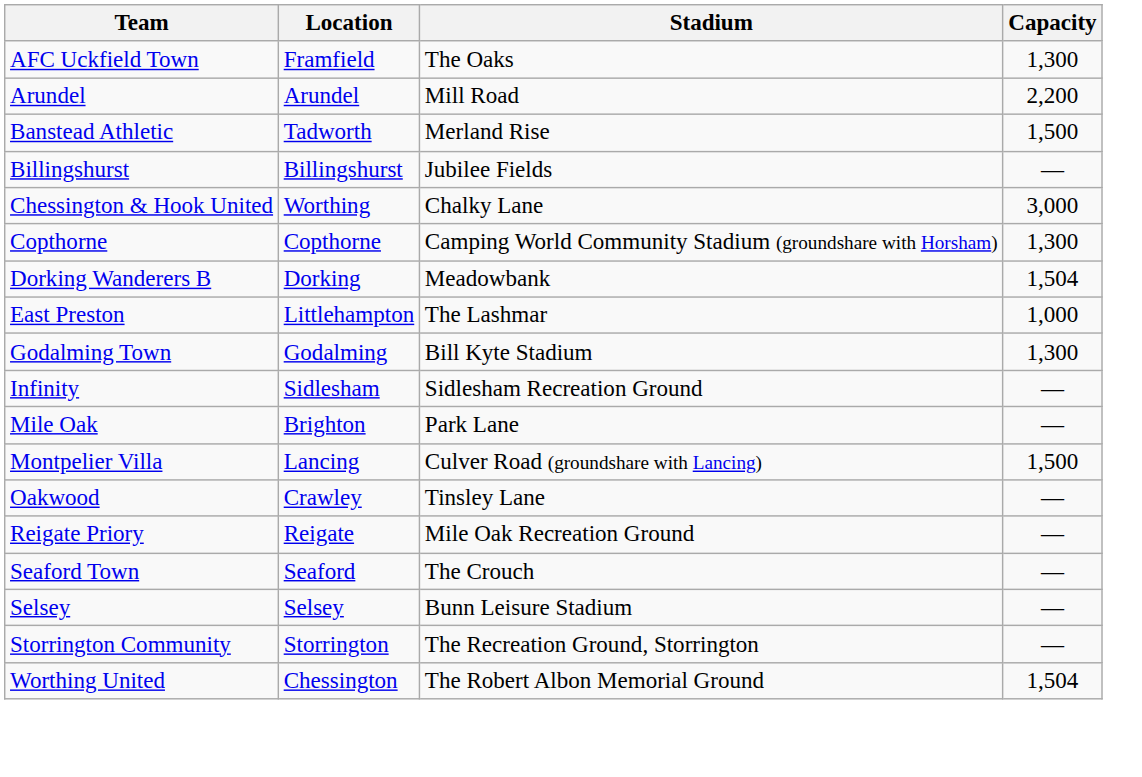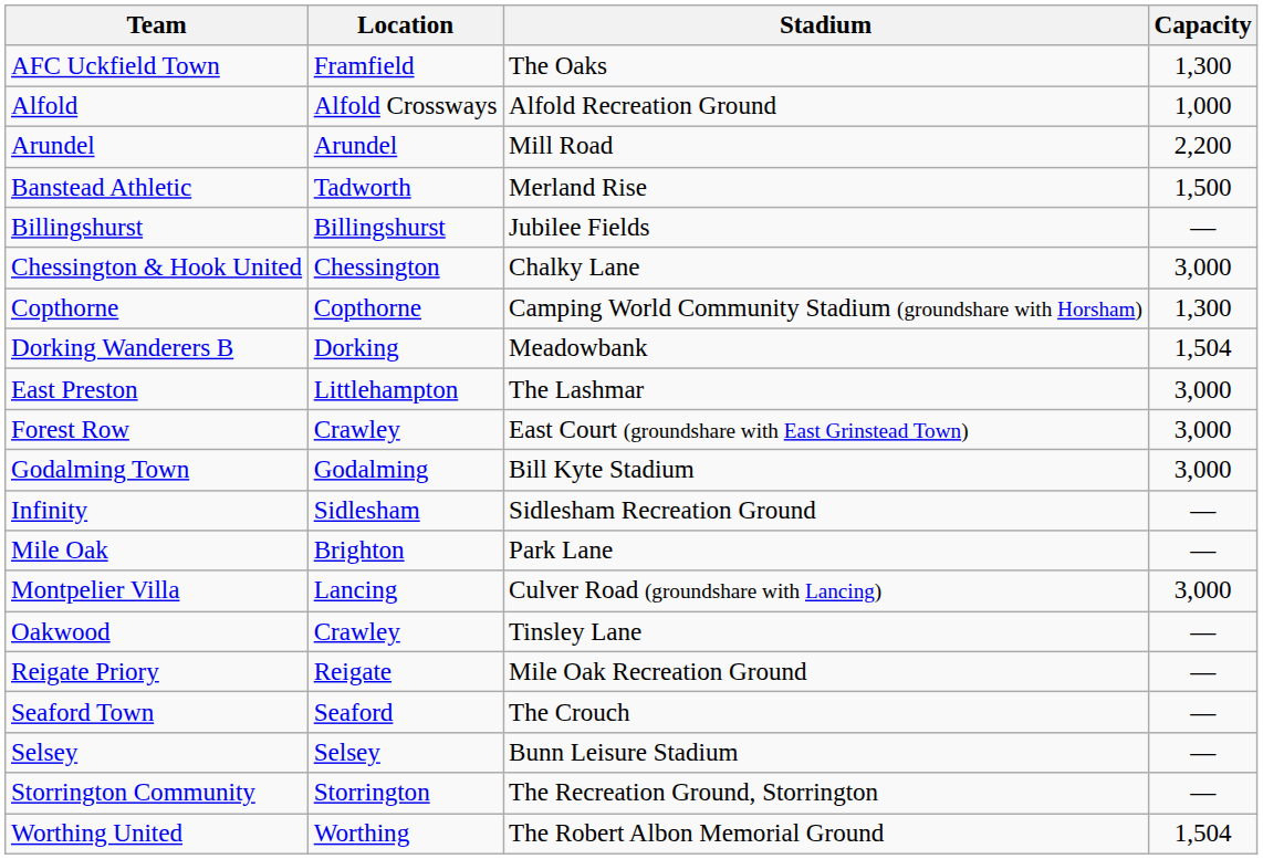+ row: Alfold | Alfold Crossways | Alfold Recreation Ground | 1,000
Chessington & Hook United | Location: Worthing -> Chessington
East Preston | Capacity: 1,000 -> 3,000
+ row: Forest Row | Crawley | East Court (groundshare with East Grinstead Town) | 3,000
Godalming Town | Capacity: 1,300 -> 3,000
Montpelier Villa | Capacity: 1,500 -> 3,000
Worthing United | Location: Chessington -> Worthing
